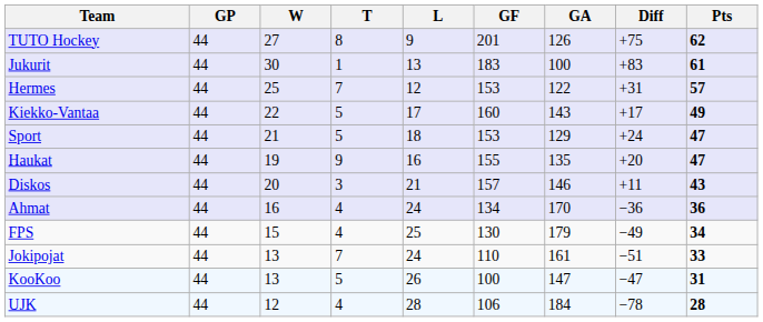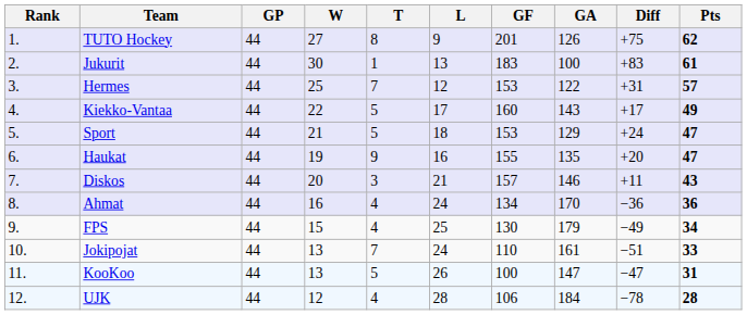+ column: Rank | 1. | 2. | 3. | 4. | 5. | 6. | 7. | 8. | 9. | 10. | 11. | 12.
